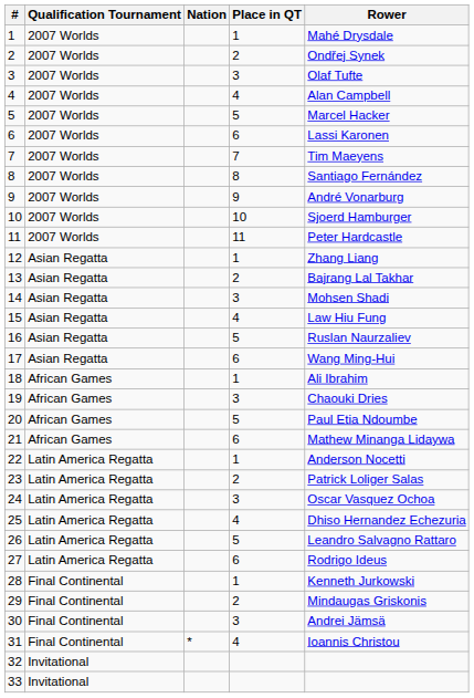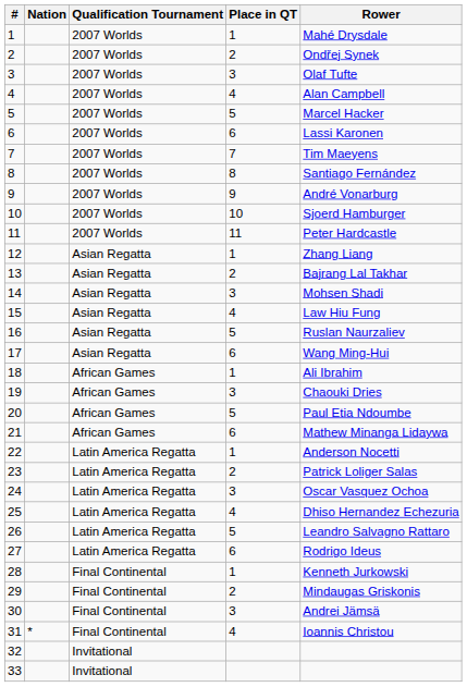columns swapped: Nation <-> Qualification Tournament
